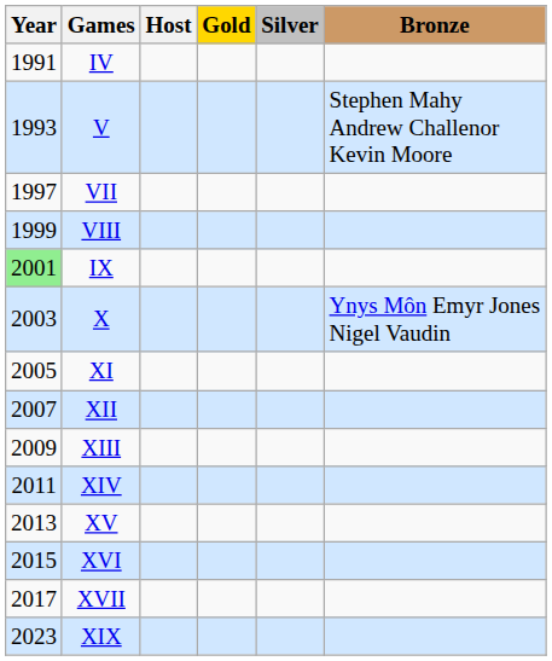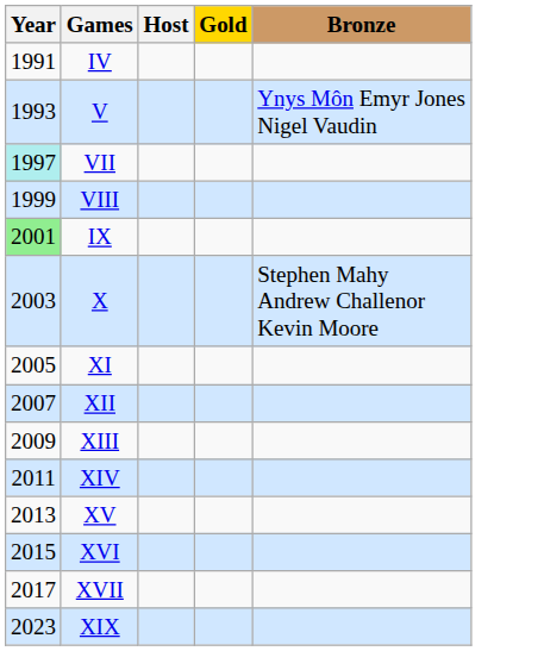- column: Silver
V | Bronze: Stephen Mahy Andrew Challenor Kevin Moore -> Ynys Môn Emyr Jones Nigel Vaudin
VII | Year: no background -> paleturquoise background
X | Bronze: Ynys Môn Emyr Jones Nigel Vaudin -> Stephen Mahy Andrew Challenor Kevin Moore
